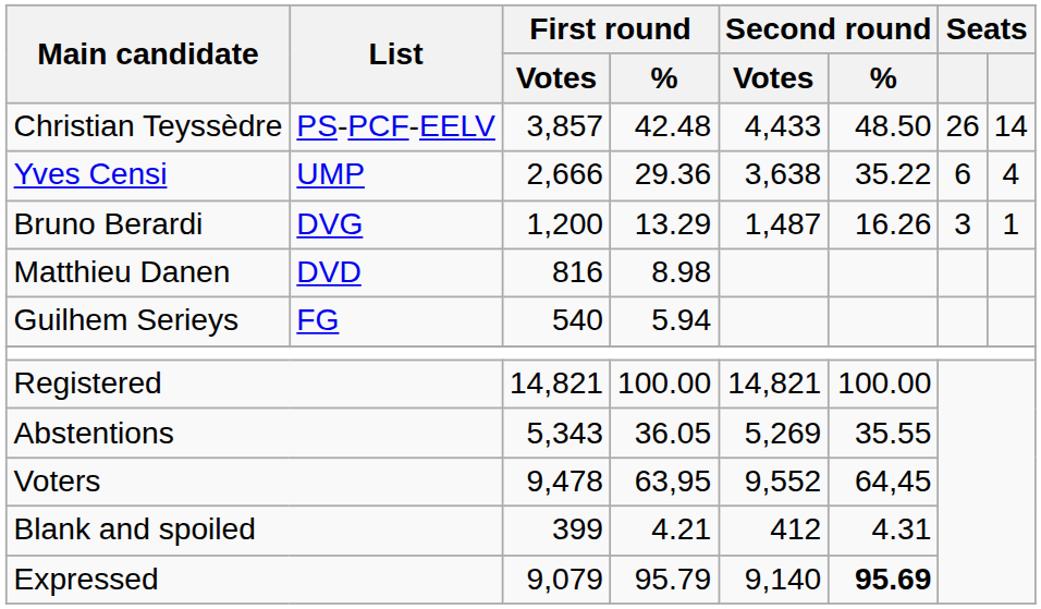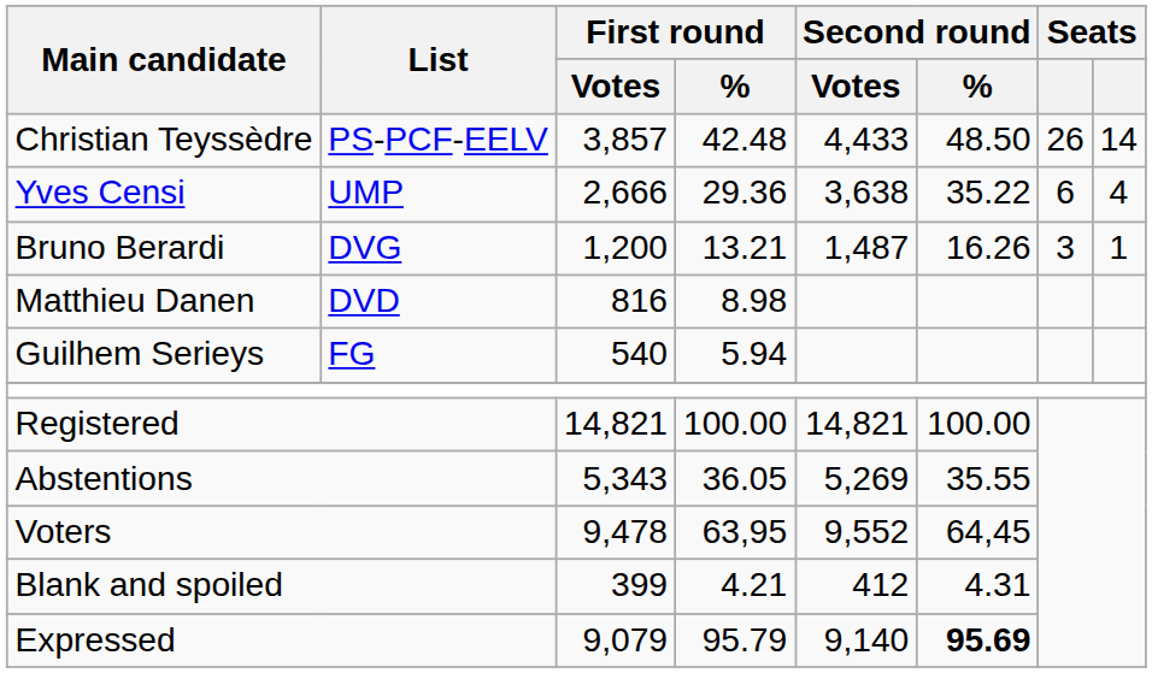Bruno Berardi | First round / %: 13.29 -> 13.21
